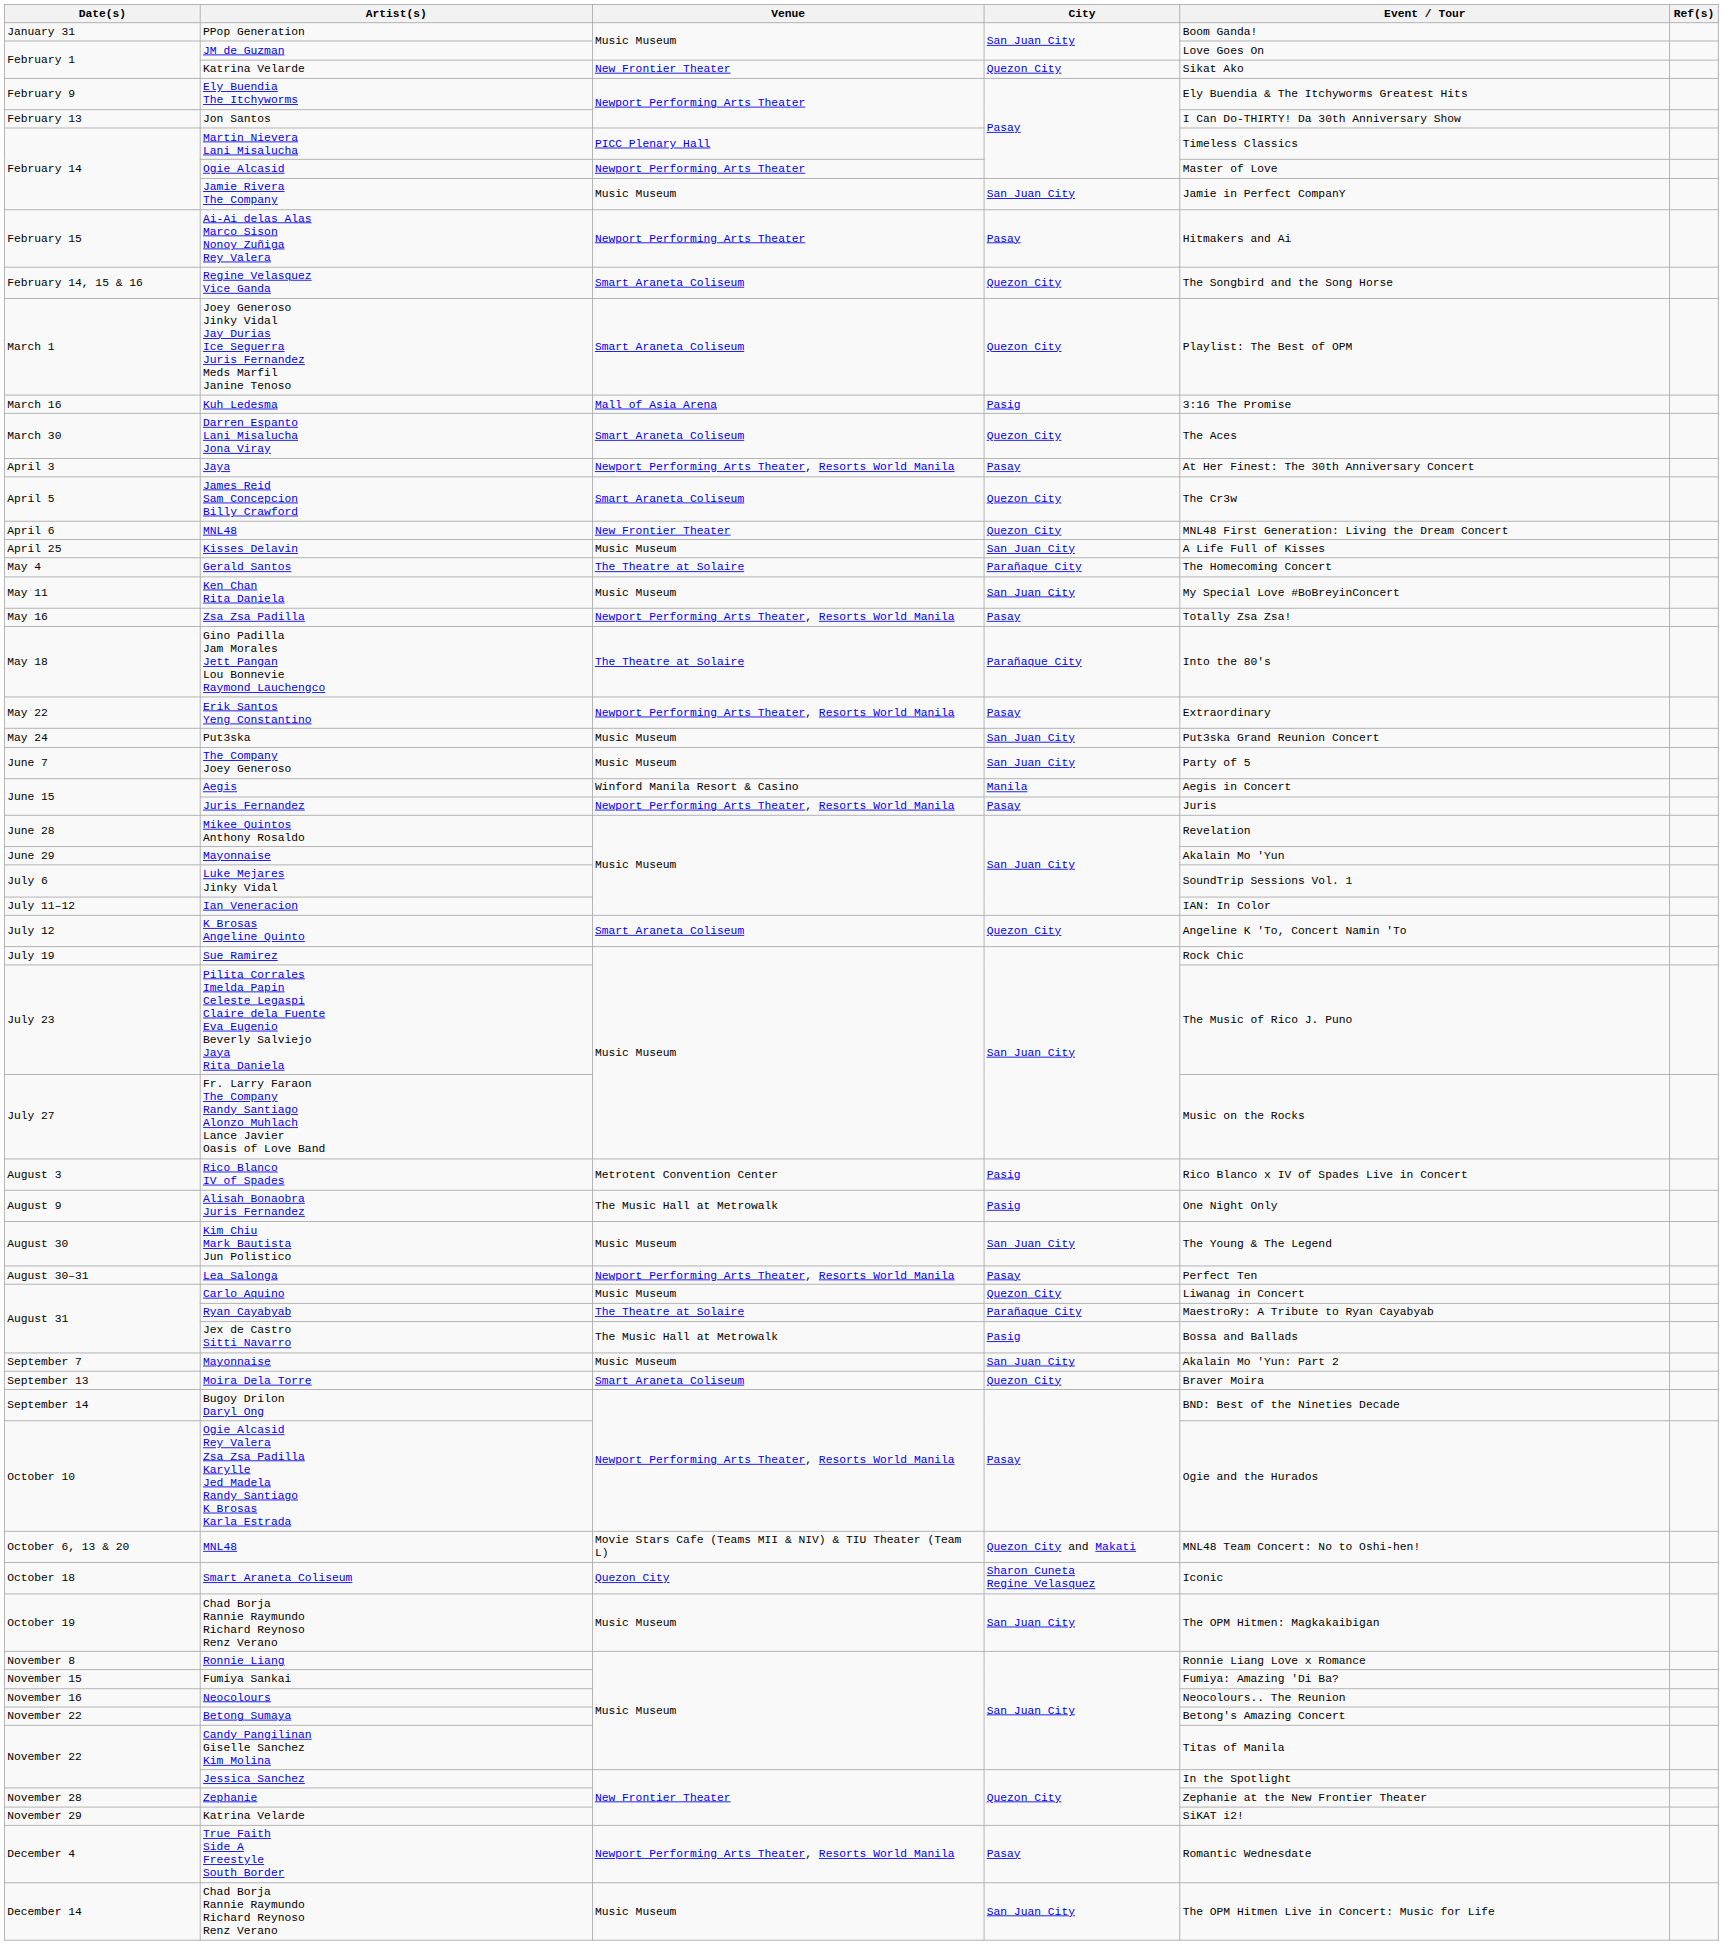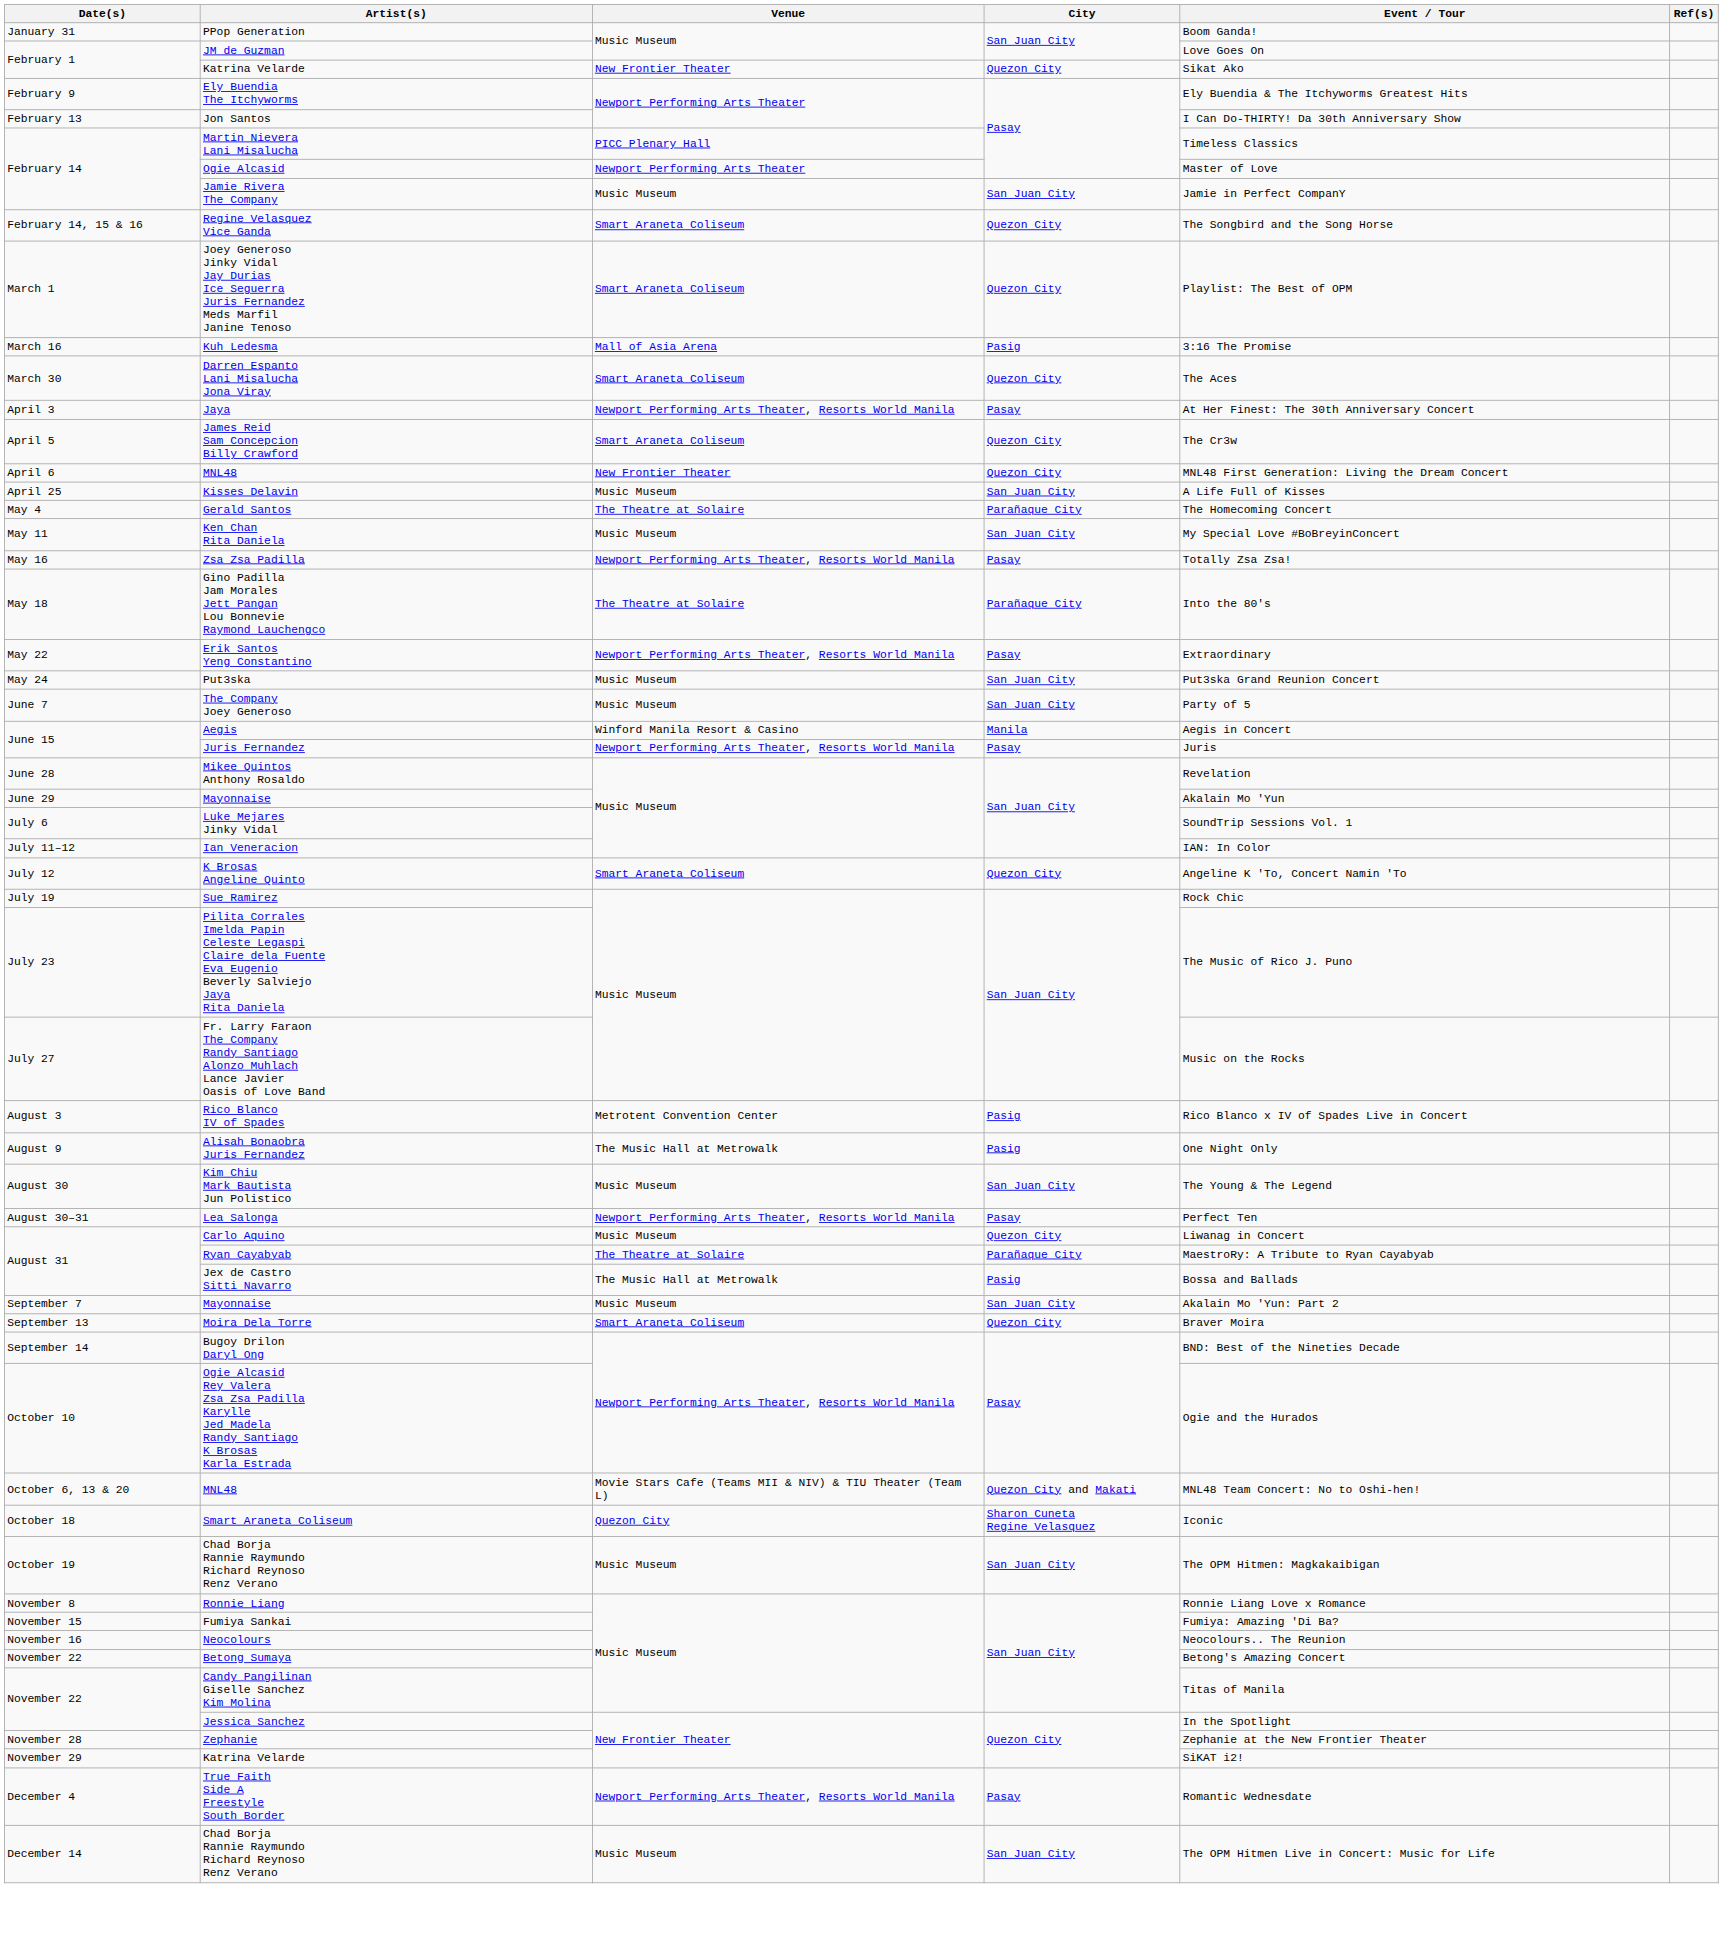- row: February 15 | Ai-Ai delas Alas Marco Sison Nonoy Zuñiga Rey Valera | Newport Performing Arts Theater | Pasay | Hitmakers and Ai
